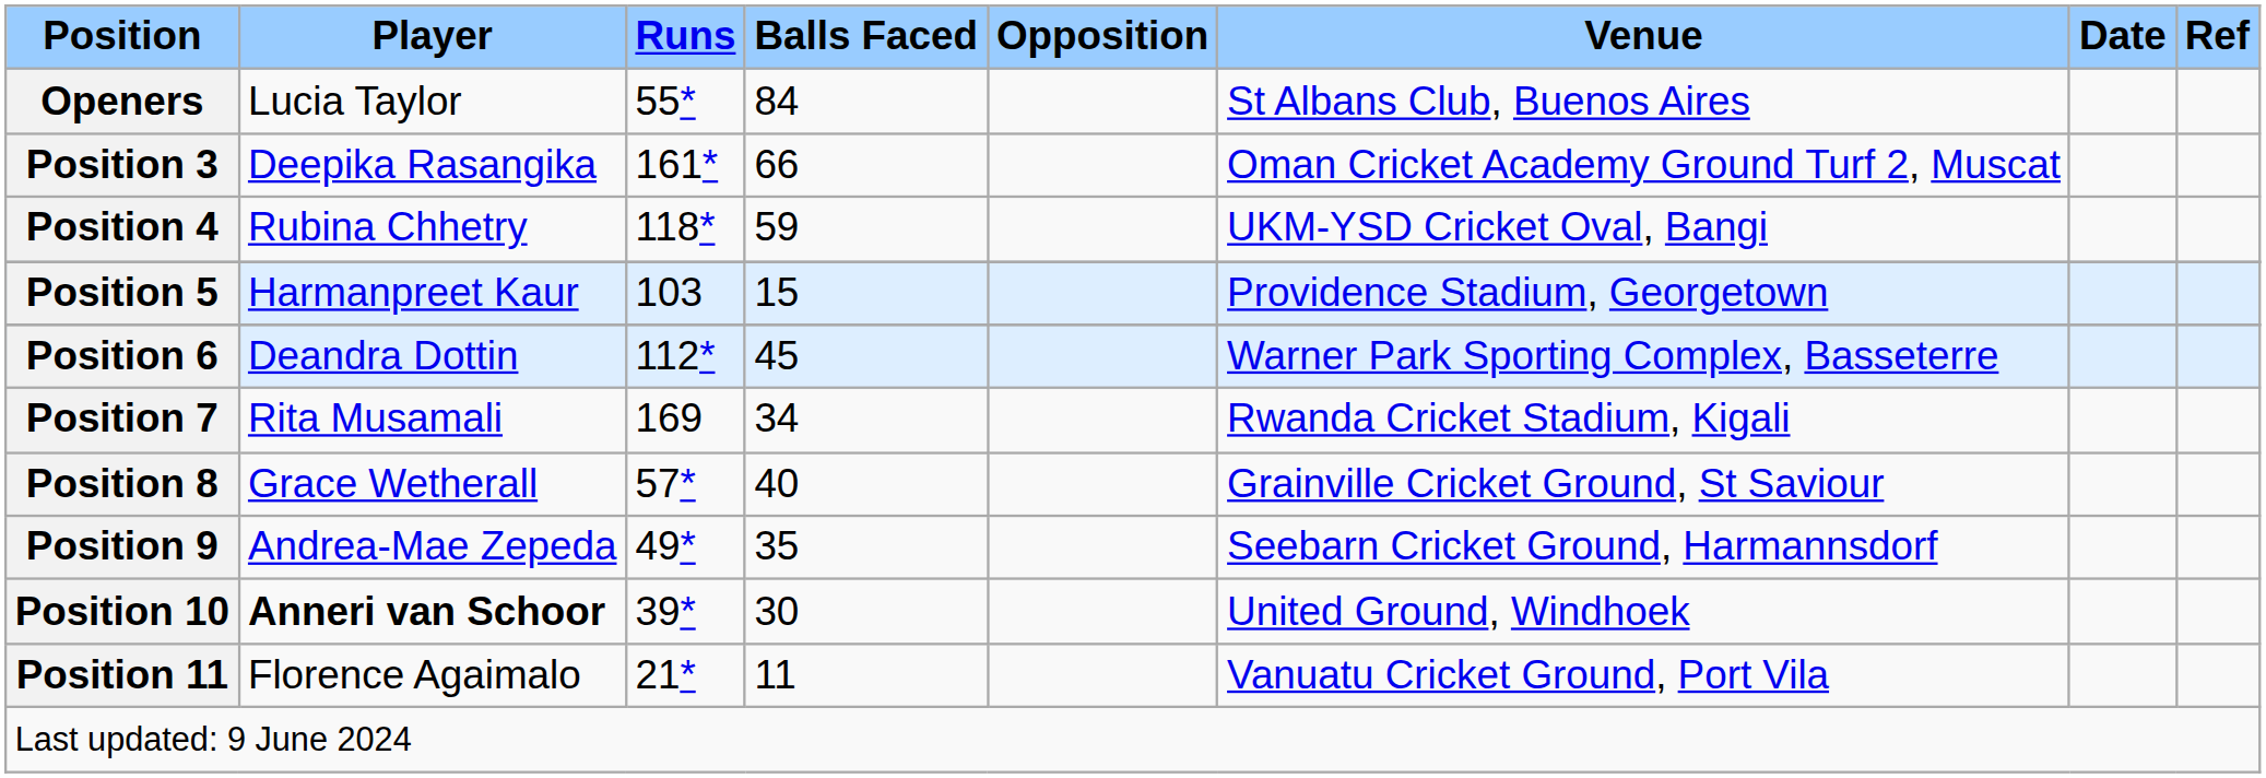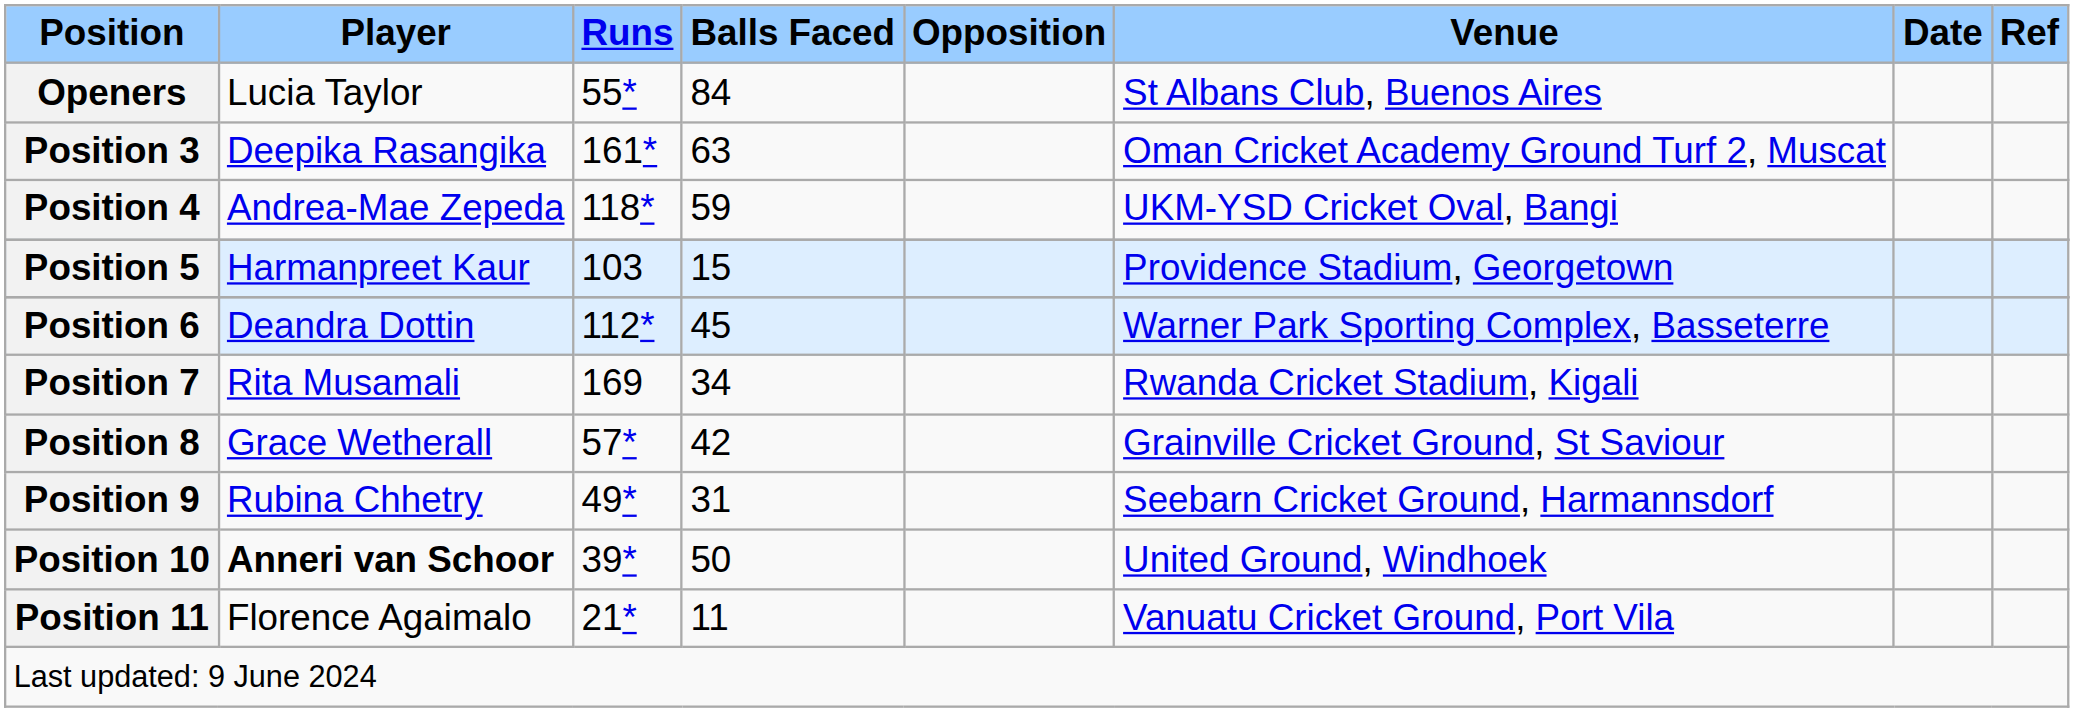Position 3 | Balls Faced: 66 -> 63
Position 4 | Player: Rubina Chhetry -> Andrea-Mae Zepeda
Position 8 | Balls Faced: 40 -> 42
Position 9 | Player: Andrea-Mae Zepeda -> Rubina Chhetry
Position 9 | Balls Faced: 35 -> 31
Position 10 | Balls Faced: 30 -> 50
